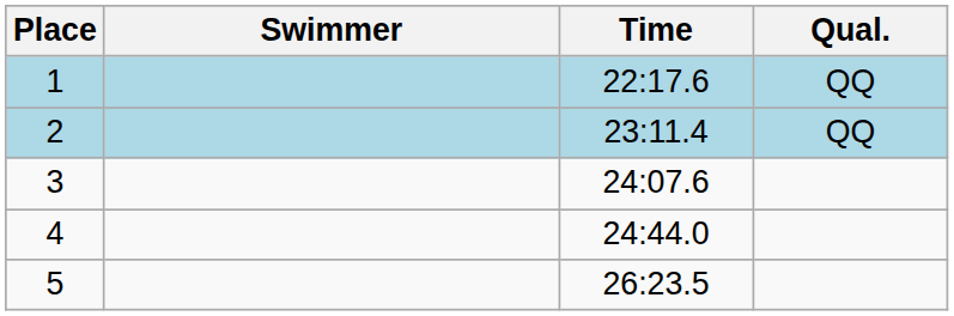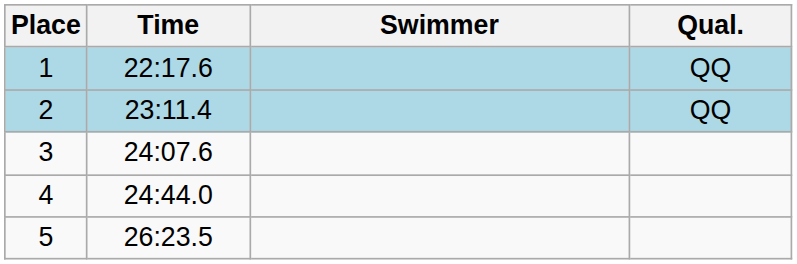columns swapped: Swimmer <-> Time
